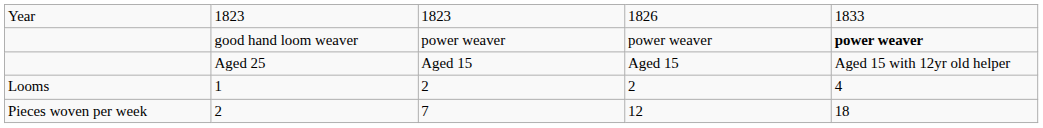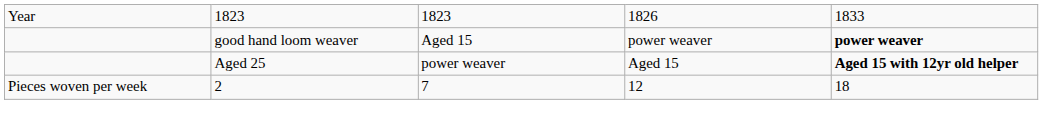good hand loom weaver | column 3: power weaver -> Aged 15
Aged 25 | column 3: Aged 15 -> power weaver
Aged 25 | column 5: normal -> bold
- row: Looms | 1 | 2 | 2 | 4
